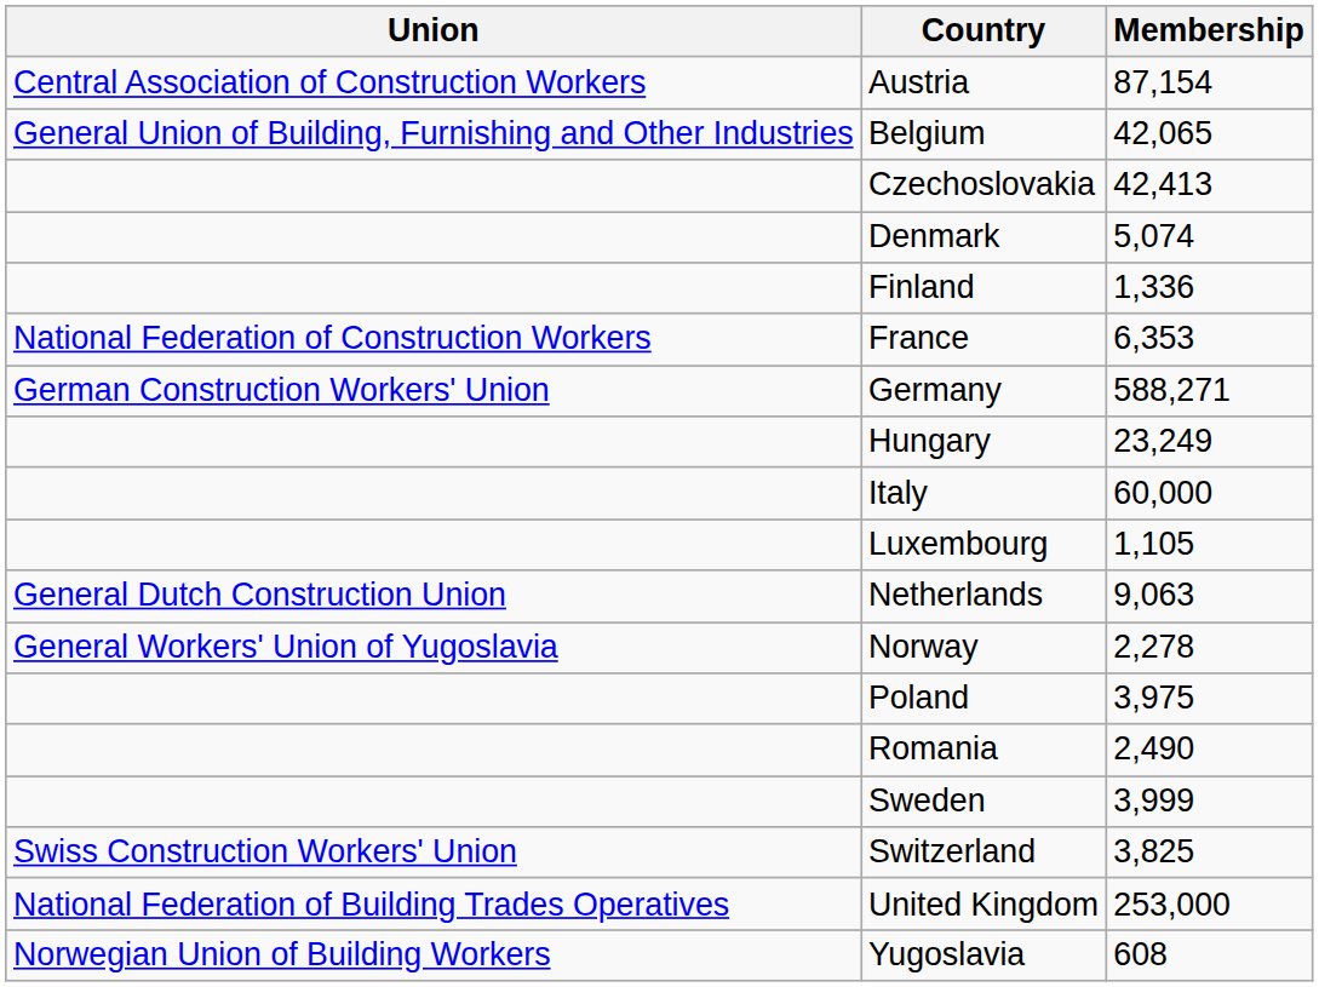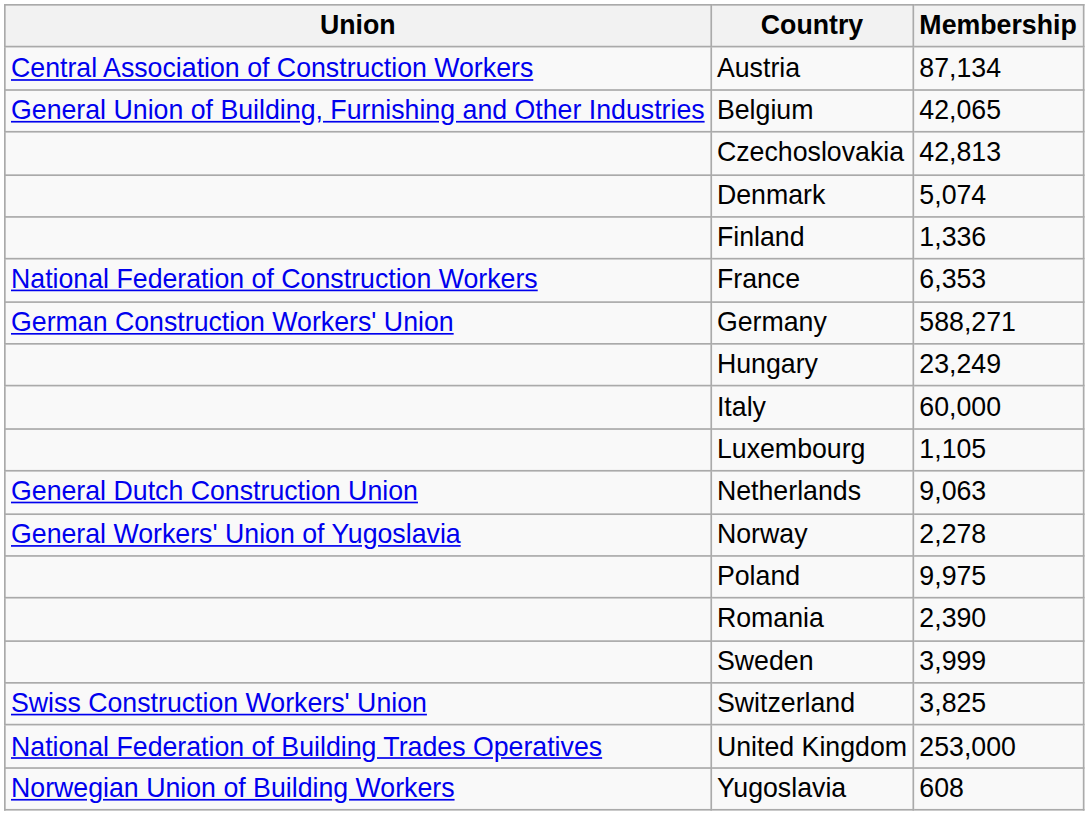Austria | Membership: 87,154 -> 87,134
Czechoslovakia | Membership: 42,413 -> 42,813
Poland | Membership: 3,975 -> 9,975
Romania | Membership: 2,490 -> 2,390
